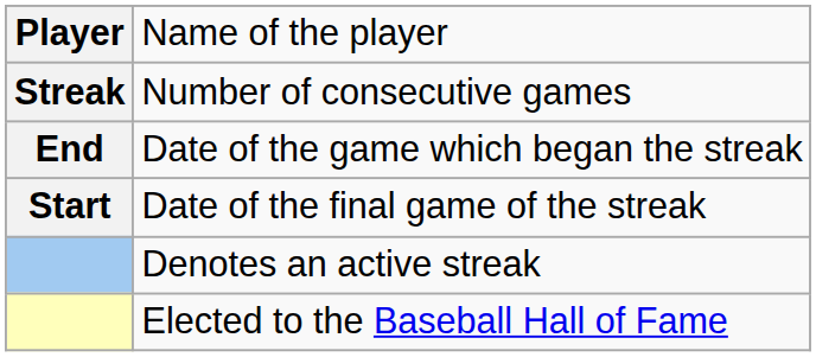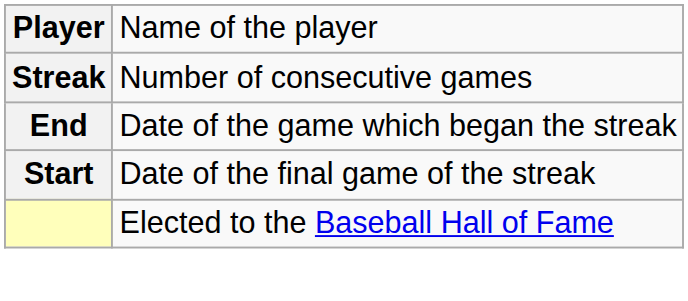- row: Denotes an active streak
